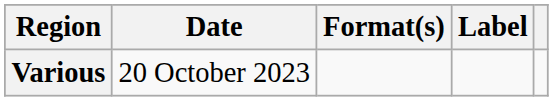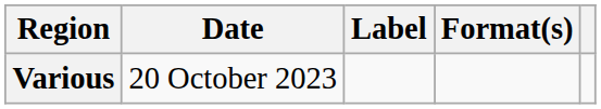columns swapped: Format(s) <-> Label
